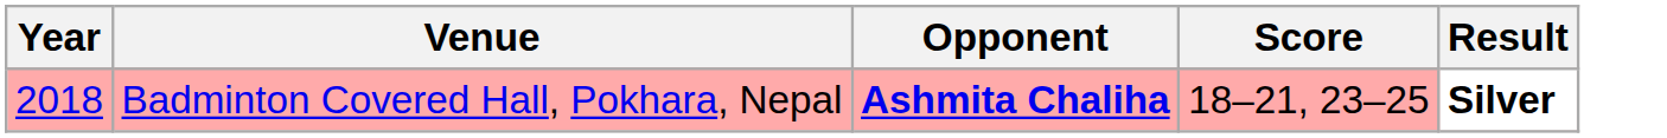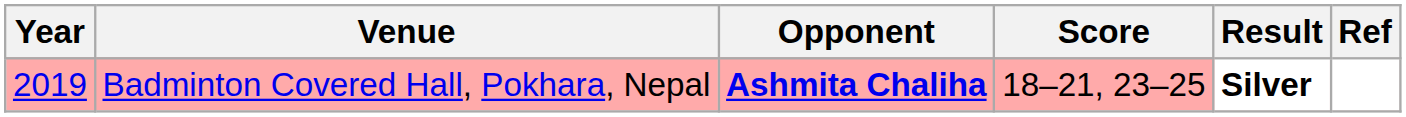+ column: Ref
Badminton Covered Hall, Pokhara, Nepal | Year: 2018 -> 2019
